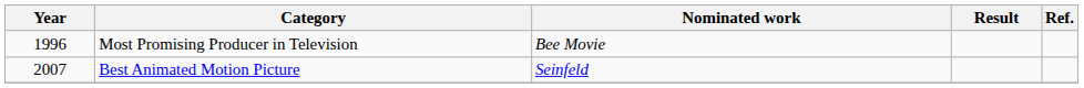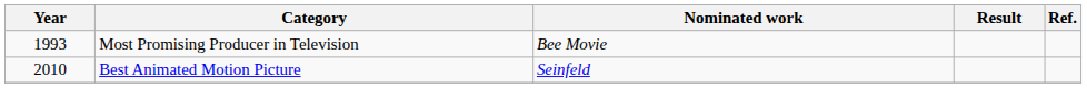Most Promising Producer in Television | Year: 1996 -> 1993
Best Animated Motion Picture | Year: 2007 -> 2010
